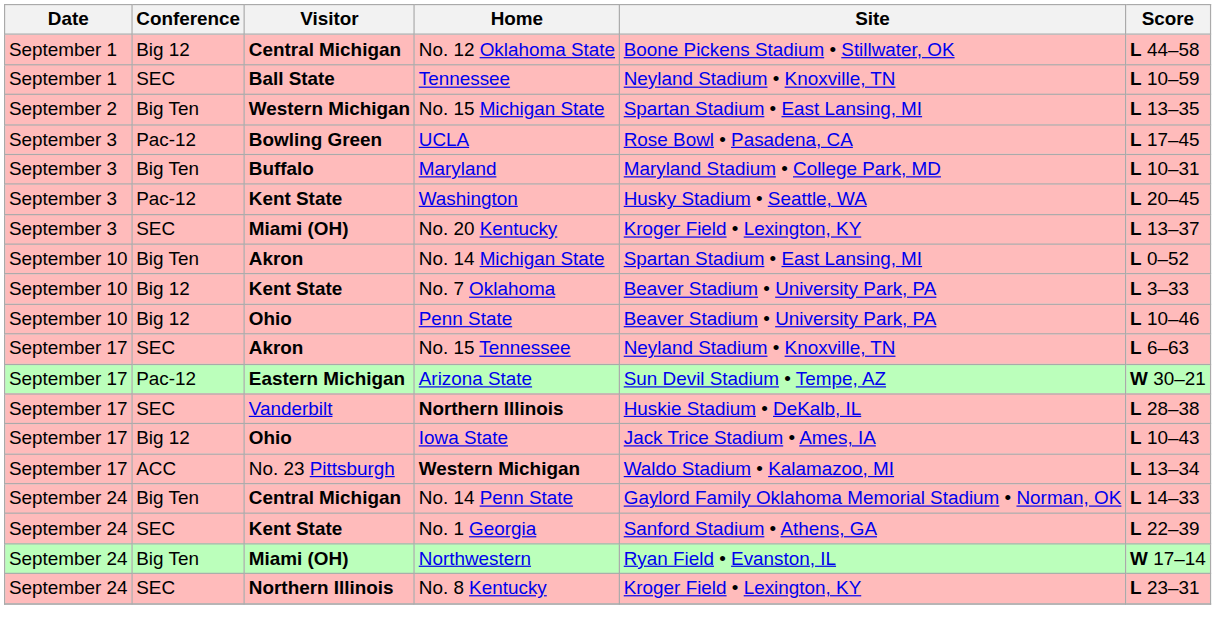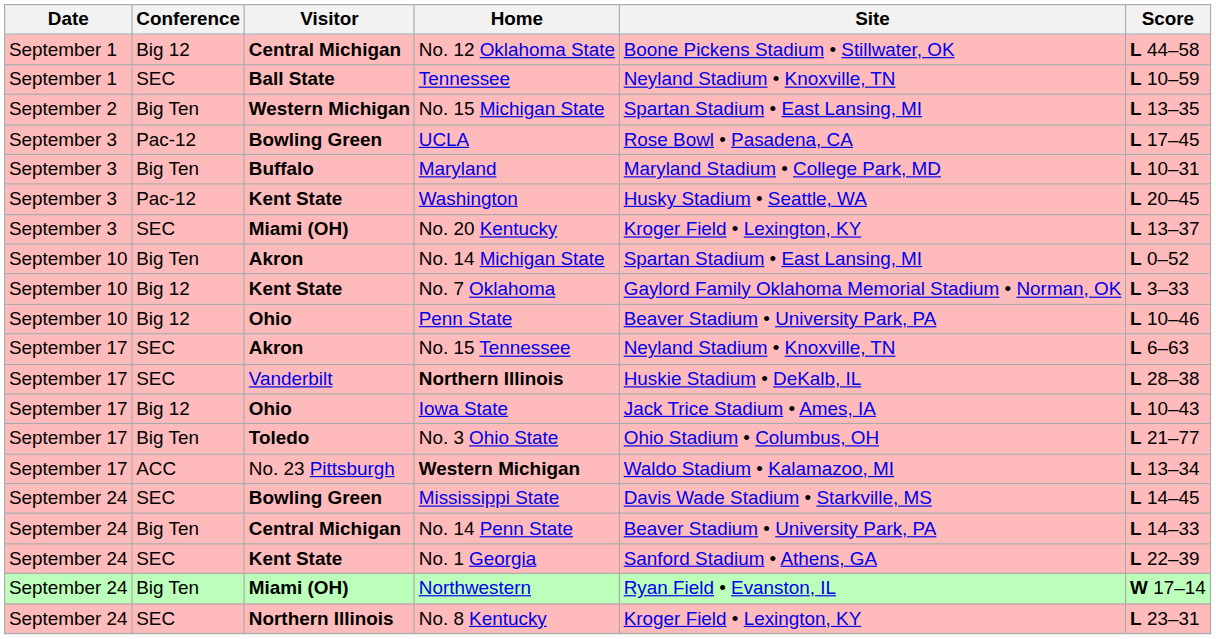No. 7 Oklahoma | Site: Beaver Stadium • University Park, PA -> Gaylord Family Oklahoma Memorial Stadium • Norman, OK
- row: September 17 | Pac-12 | Eastern Michigan | Arizona State | Sun Devil Stadium • Tempe, AZ | W 30–21
+ row: September 17 | Big Ten | Toledo | No. 3 Ohio State | Ohio Stadium • Columbus, OH | L 21–77
+ row: September 24 | SEC | Bowling Green | Mississippi State | Davis Wade Stadium • Starkville, MS | L 14–45
No. 14 Penn State | Site: Gaylord Family Oklahoma Memorial Stadium • Norman, OK -> Beaver Stadium • University Park, PA
